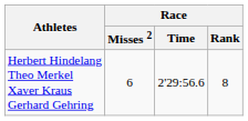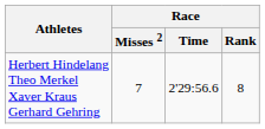Herbert Hindelang Theo Merkel Xaver Kraus Gerhard Gehring | Race / Misses 2: 6 -> 7
